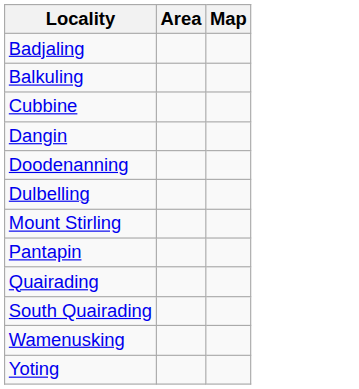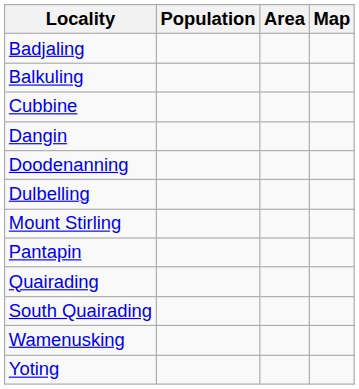+ column: Population
